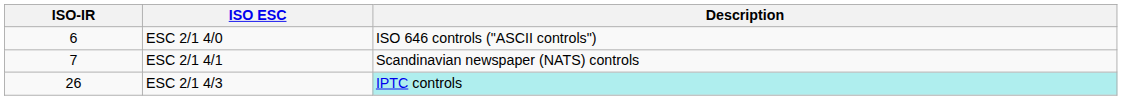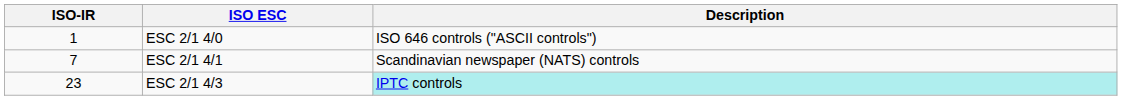ESC 2/1 4/0 | ISO-IR: 6 -> 1
ESC 2/1 4/3 | ISO-IR: 26 -> 23
